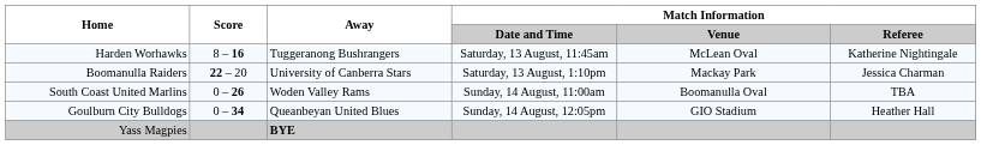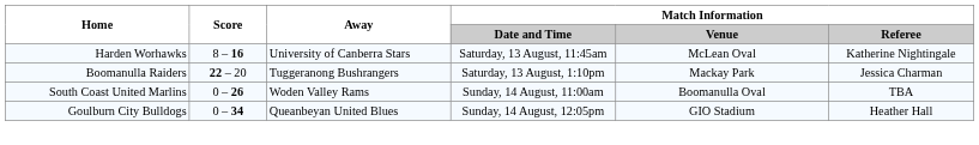Harden Worhawks | Away: Tuggeranong Bushrangers -> University of Canberra Stars
Boomanulla Raiders | Away: University of Canberra Stars -> Tuggeranong Bushrangers
- row: Yass Magpies | BYE
